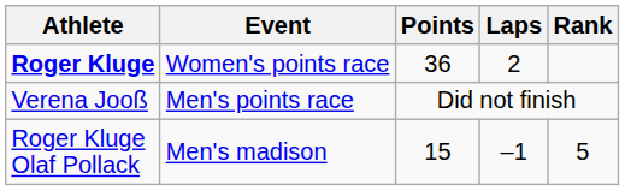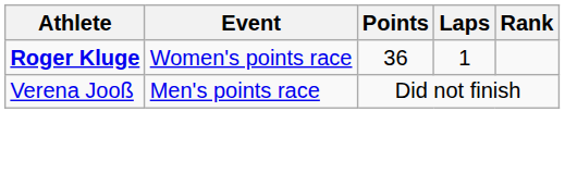Roger Kluge | Laps: 2 -> 1
- row: Roger Kluge Olaf Pollack | Men's madison | 15 | –1 | 5
